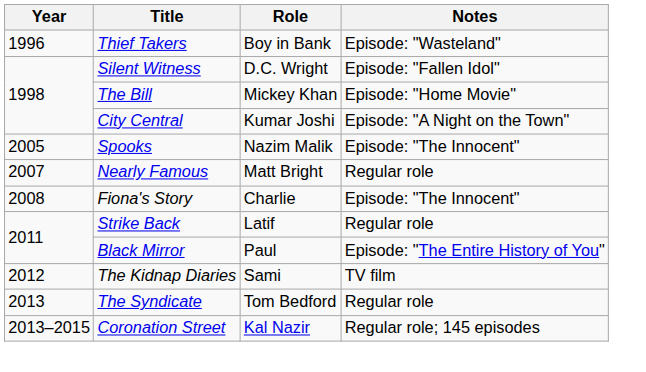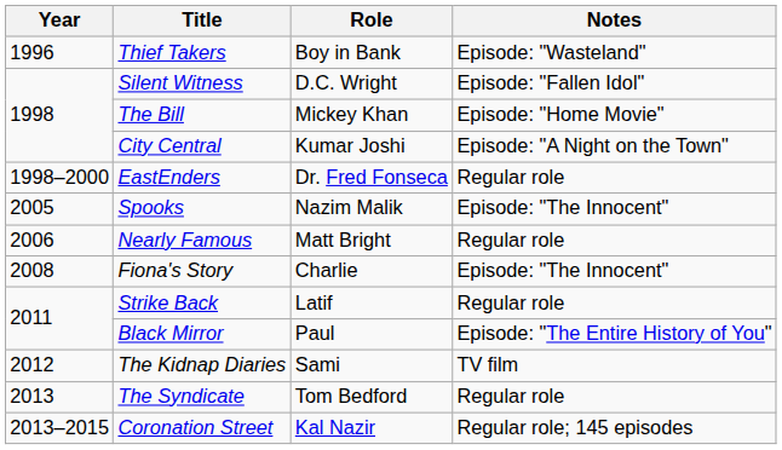+ row: 1998–2000 | EastEnders | Dr. Fred Fonseca | Regular role
Nearly Famous | Year: 2007 -> 2006
